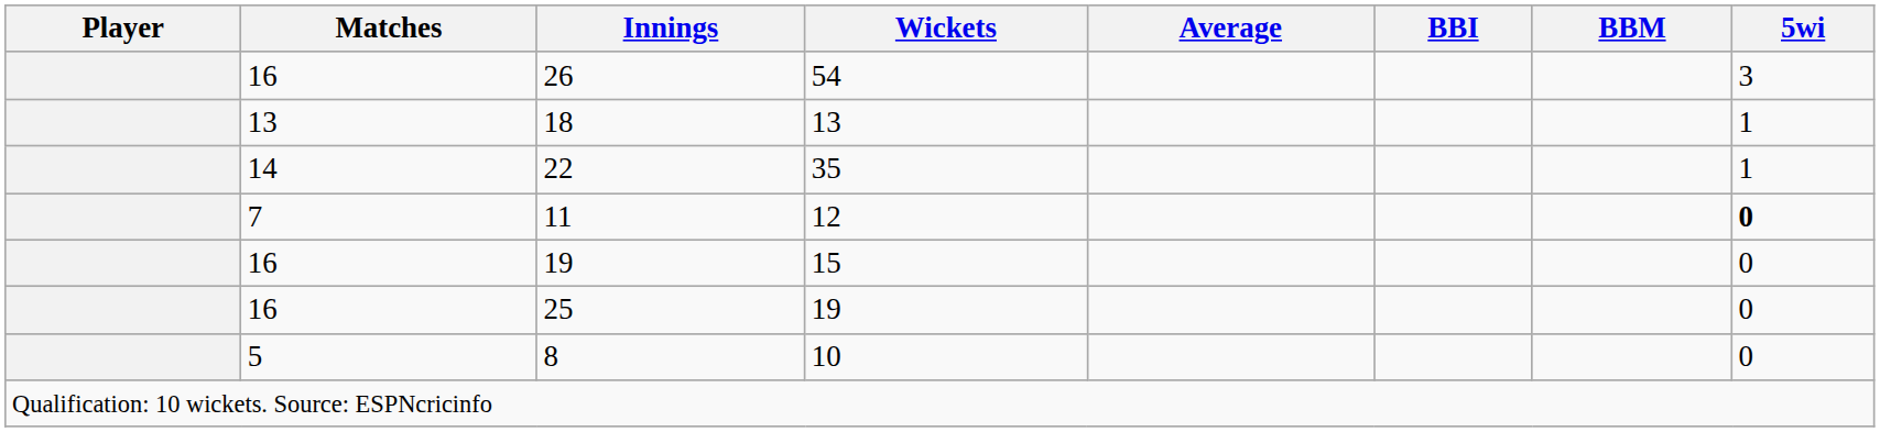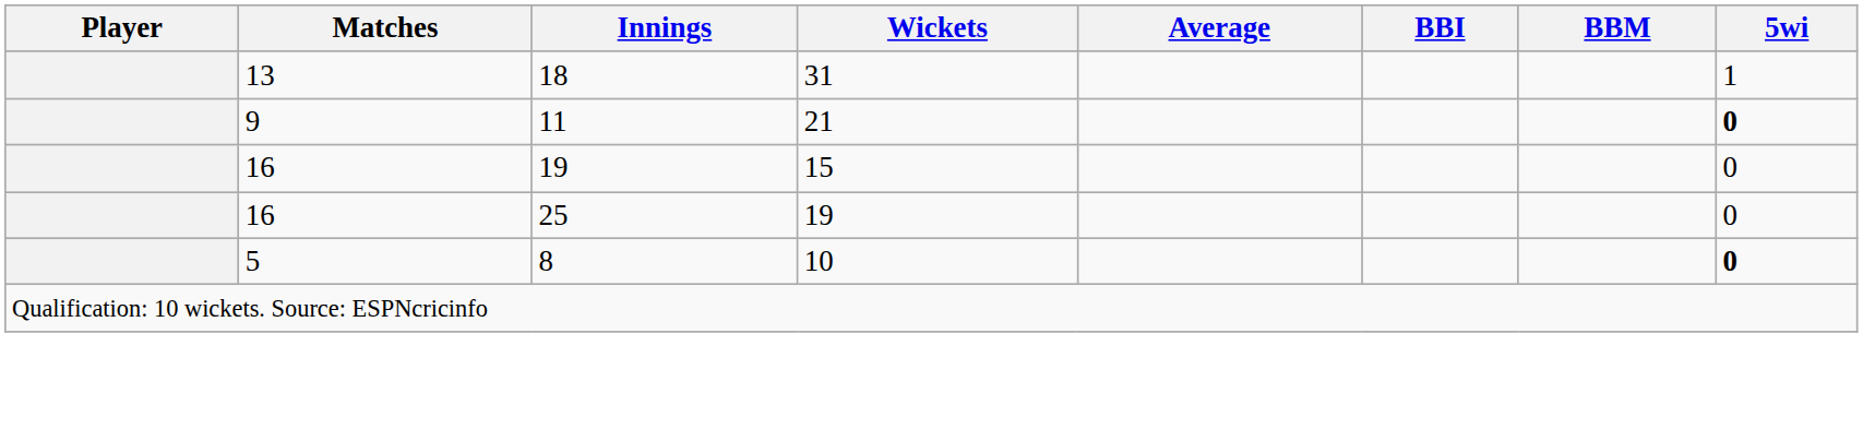- row: 16 | 26 | 54 | 3
18 | Wickets: 13 -> 31
- row: 14 | 22 | 35 | 1
11 | Matches: 7 -> 9
11 | Wickets: 12 -> 21
8 | 5wi: normal -> bold
